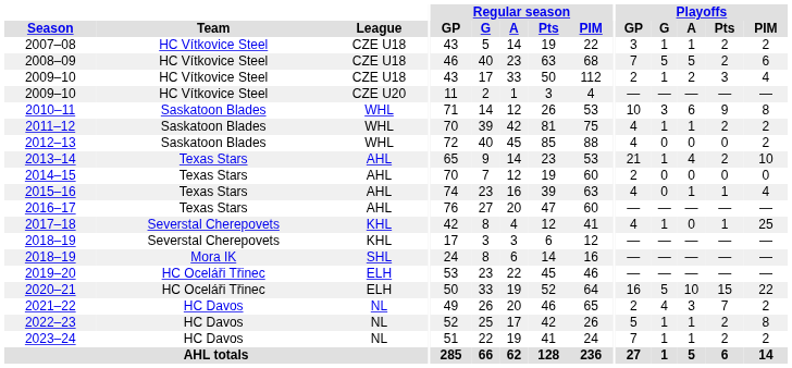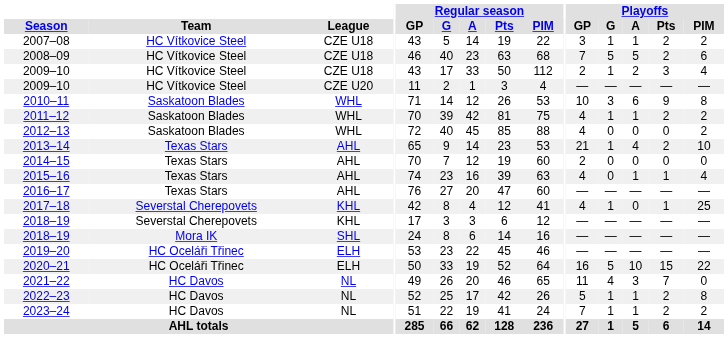2021–22 | Playoffs / GP: 2 -> 11
2021–22 | Playoffs / PIM: 2 -> 0
